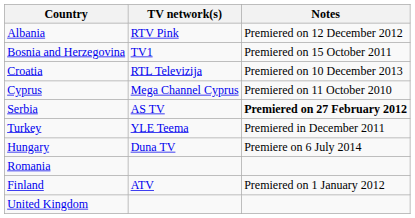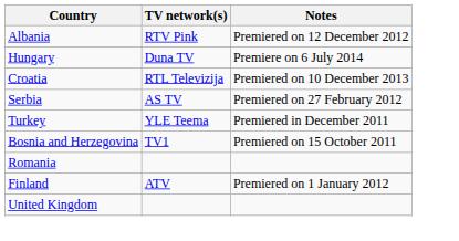rows swapped: Bosnia and Herzegovina <-> Hungary
- row: Cyprus | Mega Channel Cyprus | Premiered on 11 October 2010
Serbia | Notes: bold -> normal
